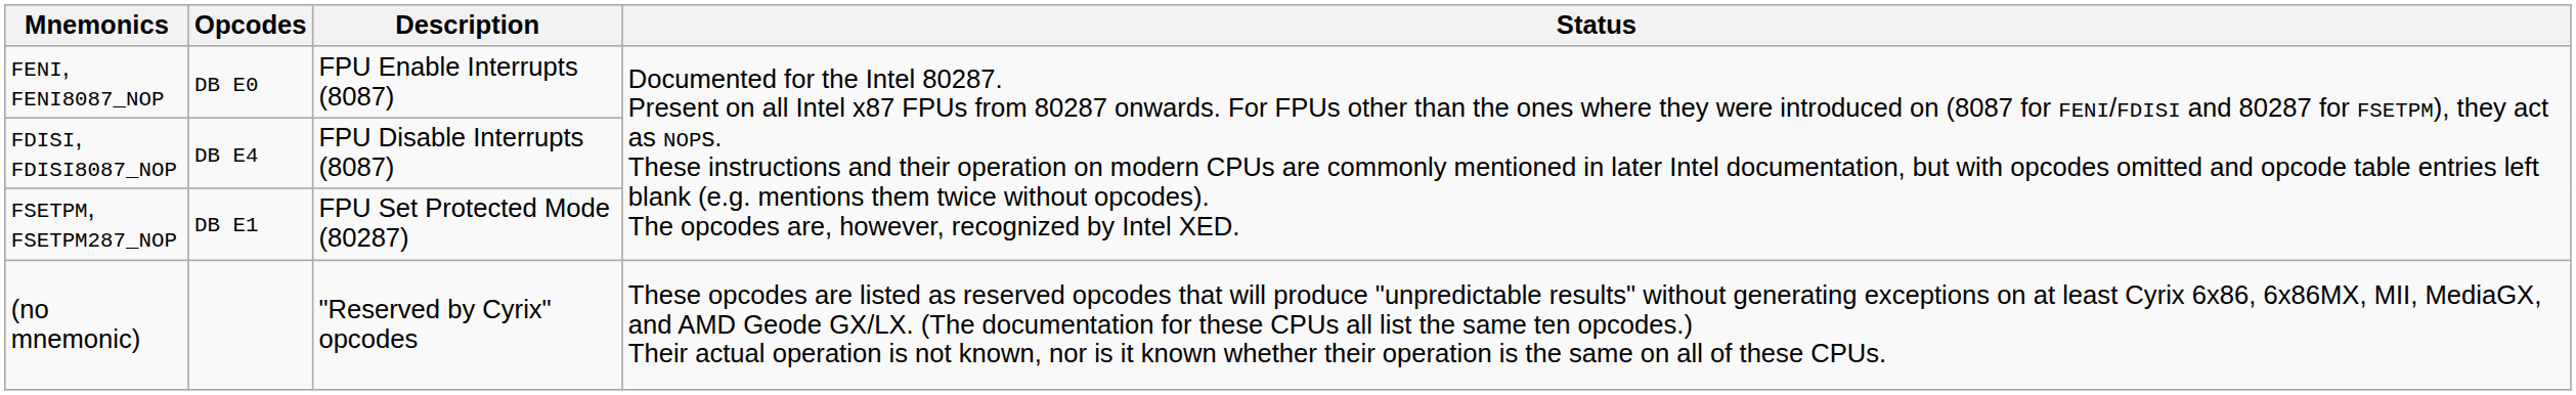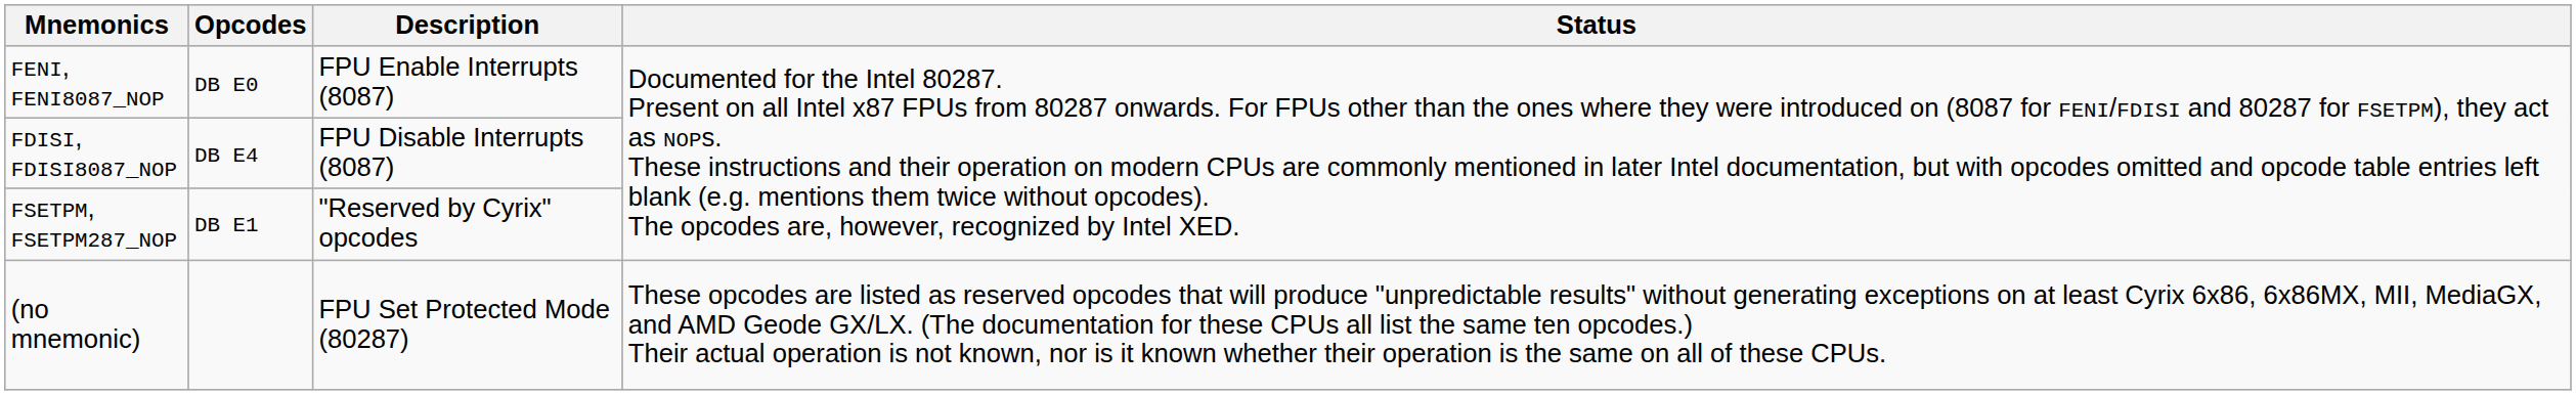FSETPM, FSETPM287_NOP | Description: FPU Set Protected Mode (80287) -> "Reserved by Cyrix" opcodes
(no mnemonic) | Description: "Reserved by Cyrix" opcodes -> FPU Set Protected Mode (80287)
